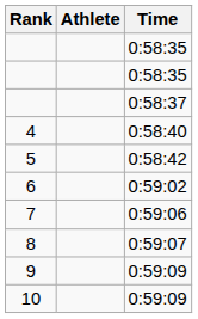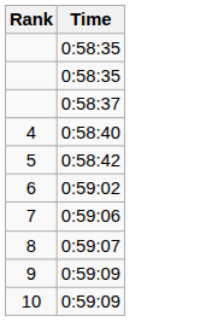- column: Athlete
